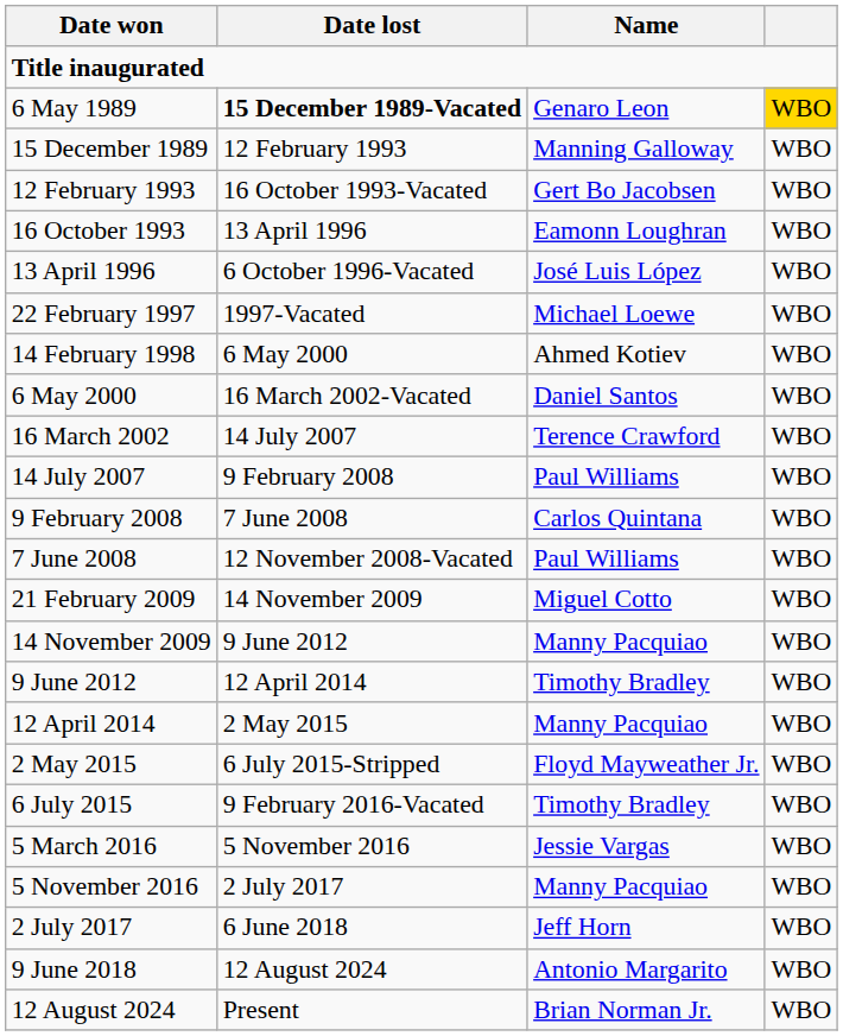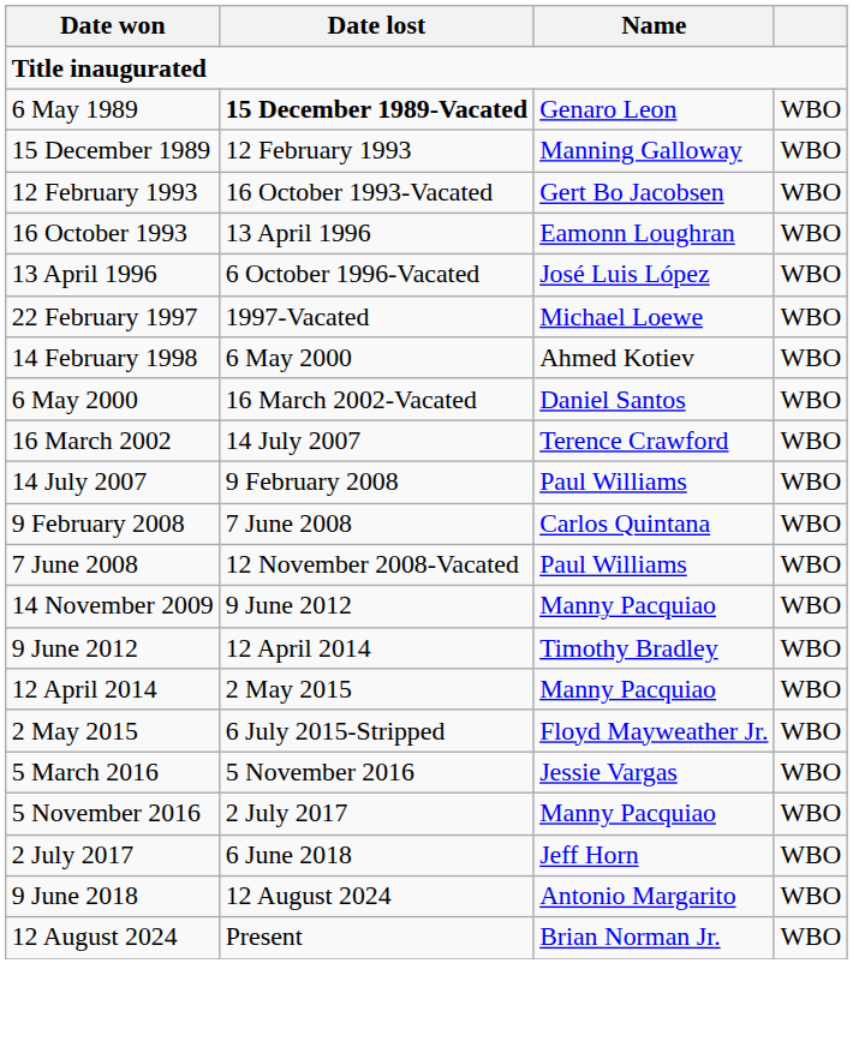6 May 1989 | column 4: gold background -> no background
- row: 21 February 2009 | 14 November 2009 | Miguel Cotto | WBO
- row: 6 July 2015 | 9 February 2016-Vacated | Timothy Bradley | WBO
